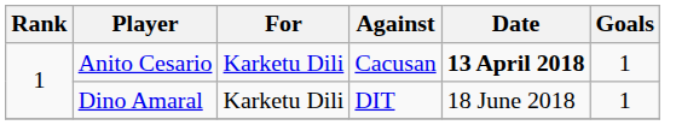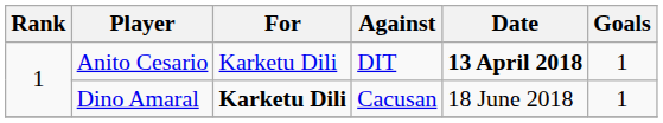Anito Cesario | Against: Cacusan -> DIT
Dino Amaral | For: normal -> bold
Dino Amaral | Against: DIT -> Cacusan
